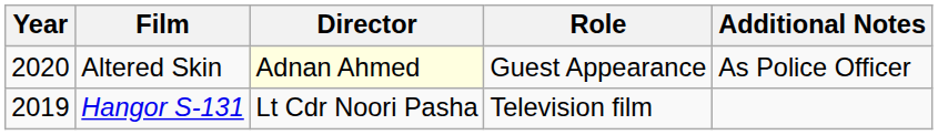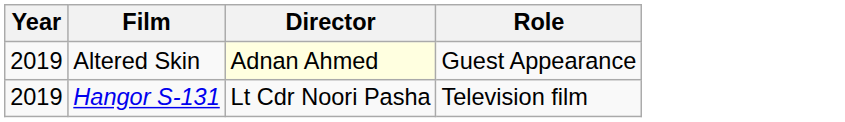- column: Additional Notes | As Police Officer
Altered Skin | Year: 2020 -> 2019
